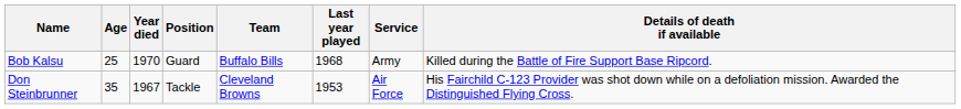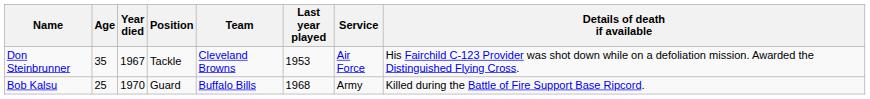rows swapped: Bob Kalsu <-> Don Steinbrunner
